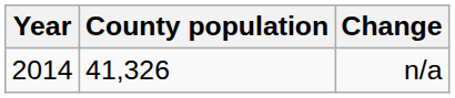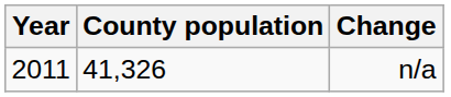n/a | Year: 2014 -> 2011
